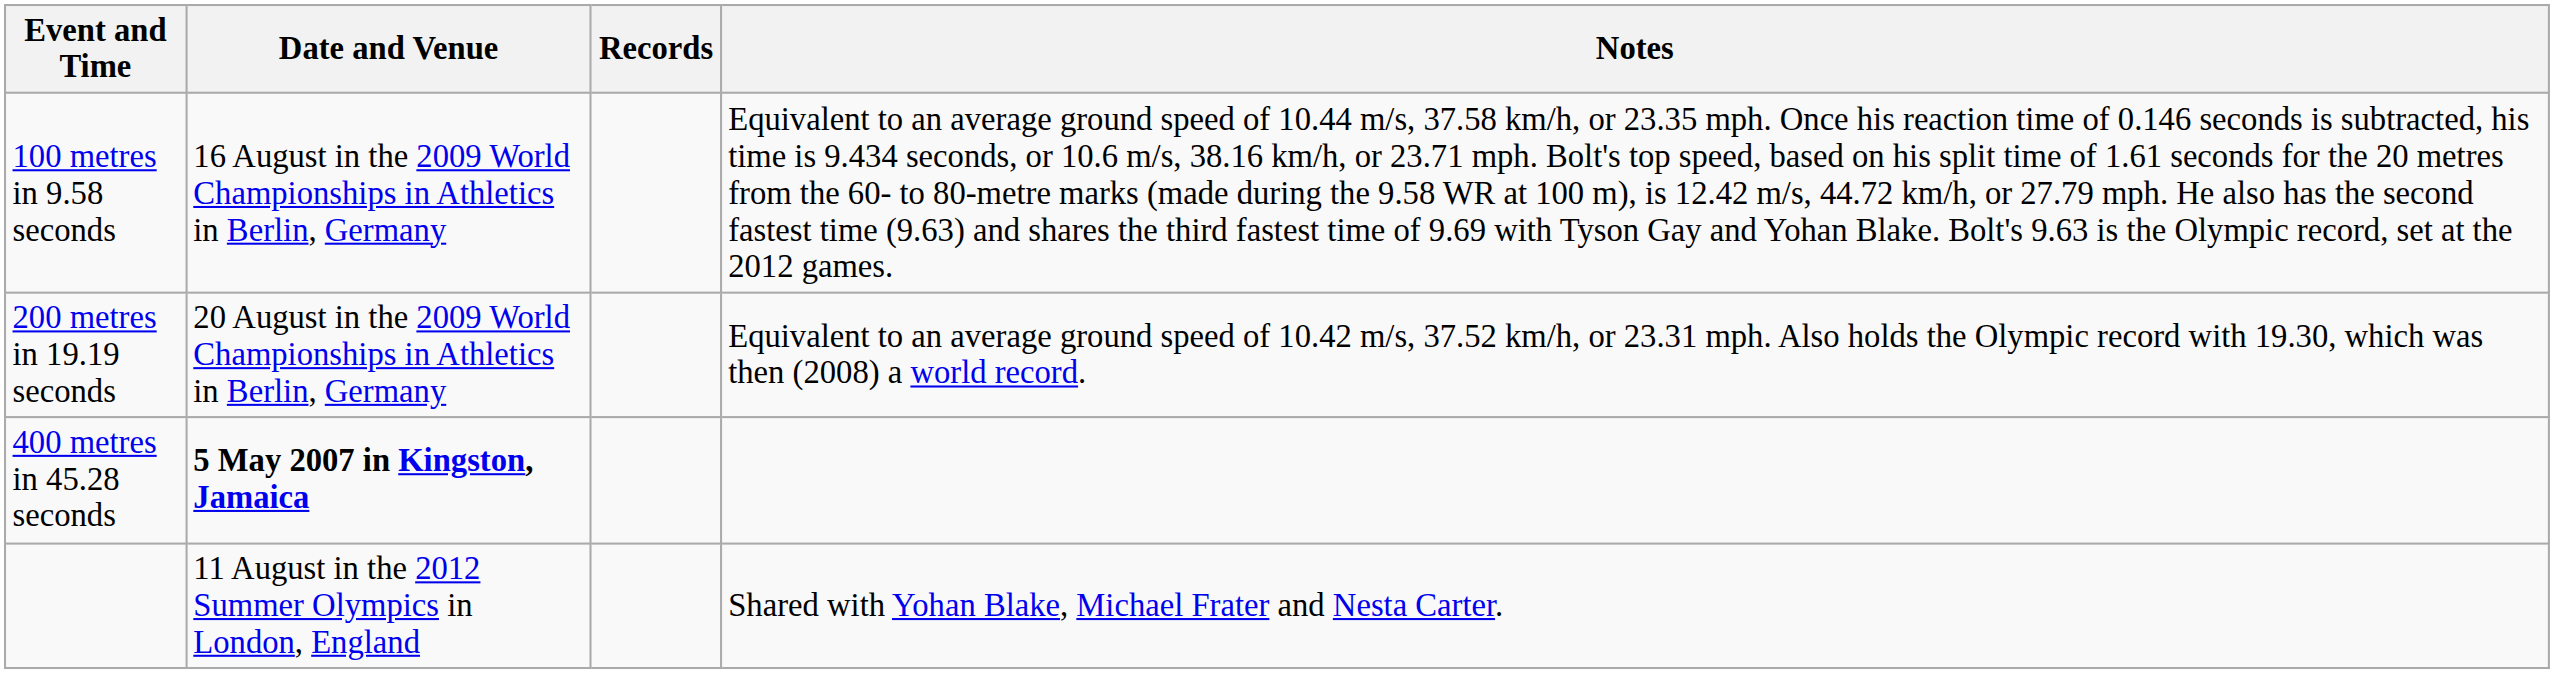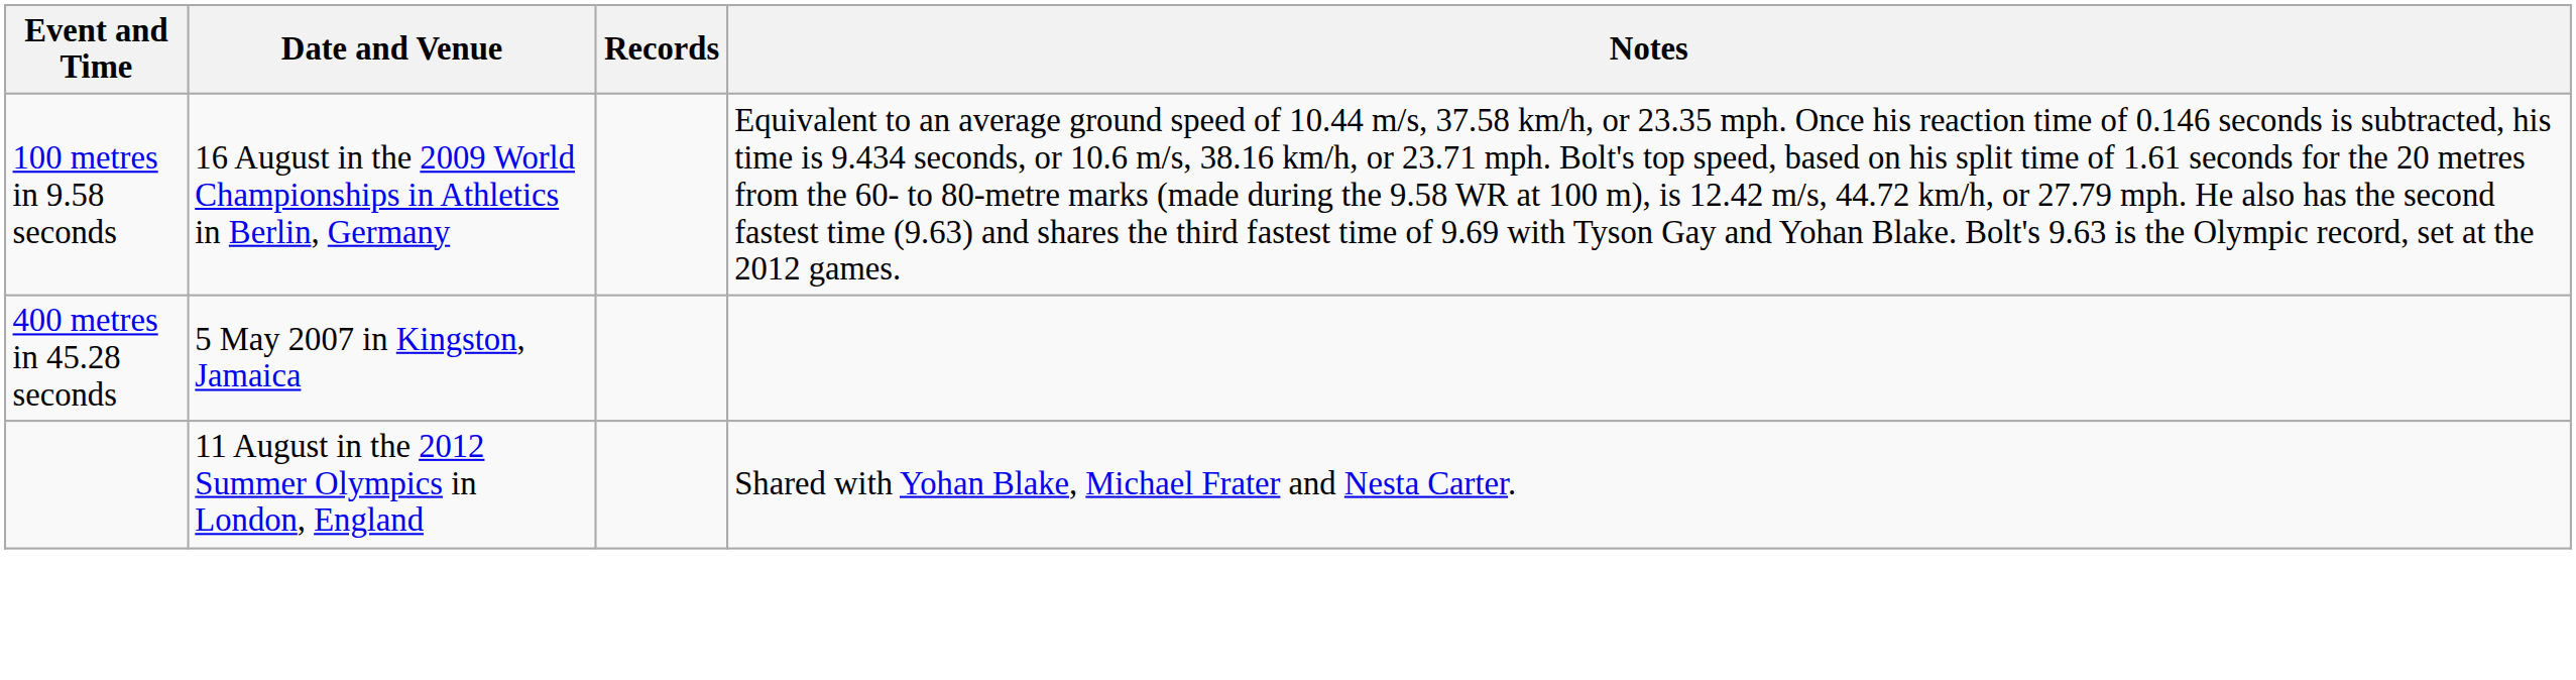- row: 200 metres in 19.19 seconds | 20 August in the 2009 World Championships in Athletics in Berlin, Germany | Equivalent to an average ground speed of 10.42 m/s, 37.52 km/h, or 23.31 mph. Also holds the Olympic record with 19.30, which was then (2008) a world record.
400 metres in 45.28 seconds | Date and Venue: bold -> normal
